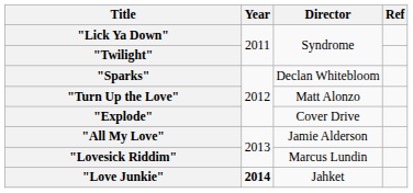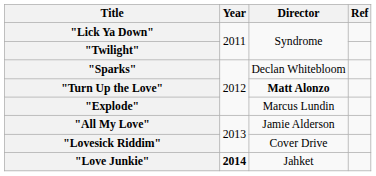"Turn Up the Love" | Director: normal -> bold
"Explode" | Director: Cover Drive -> Marcus Lundin
"Lovesick Riddim" | Director: Marcus Lundin -> Cover Drive
